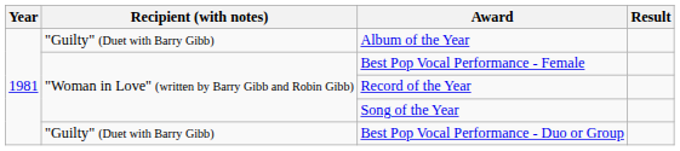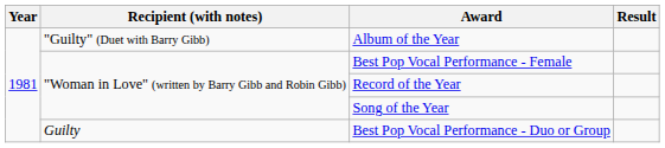Best Pop Vocal Performance - Duo or Group | Recipient (with notes): "Guilty" (Duet with Barry Gibb) -> Guilty
